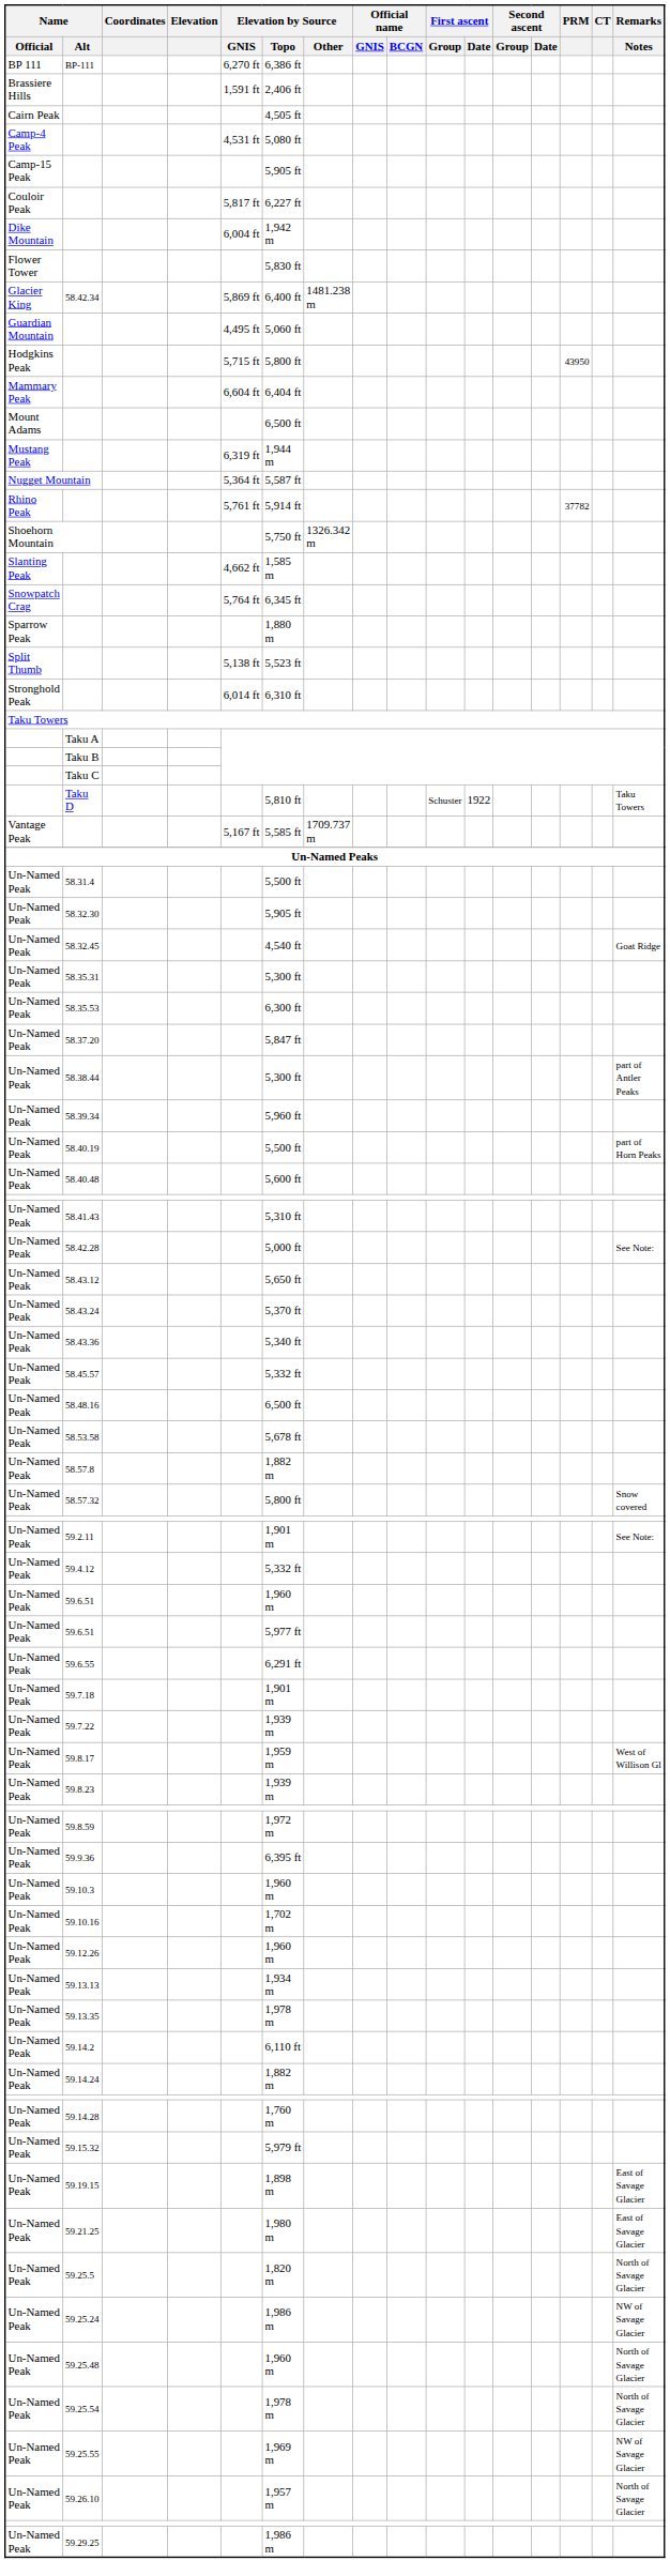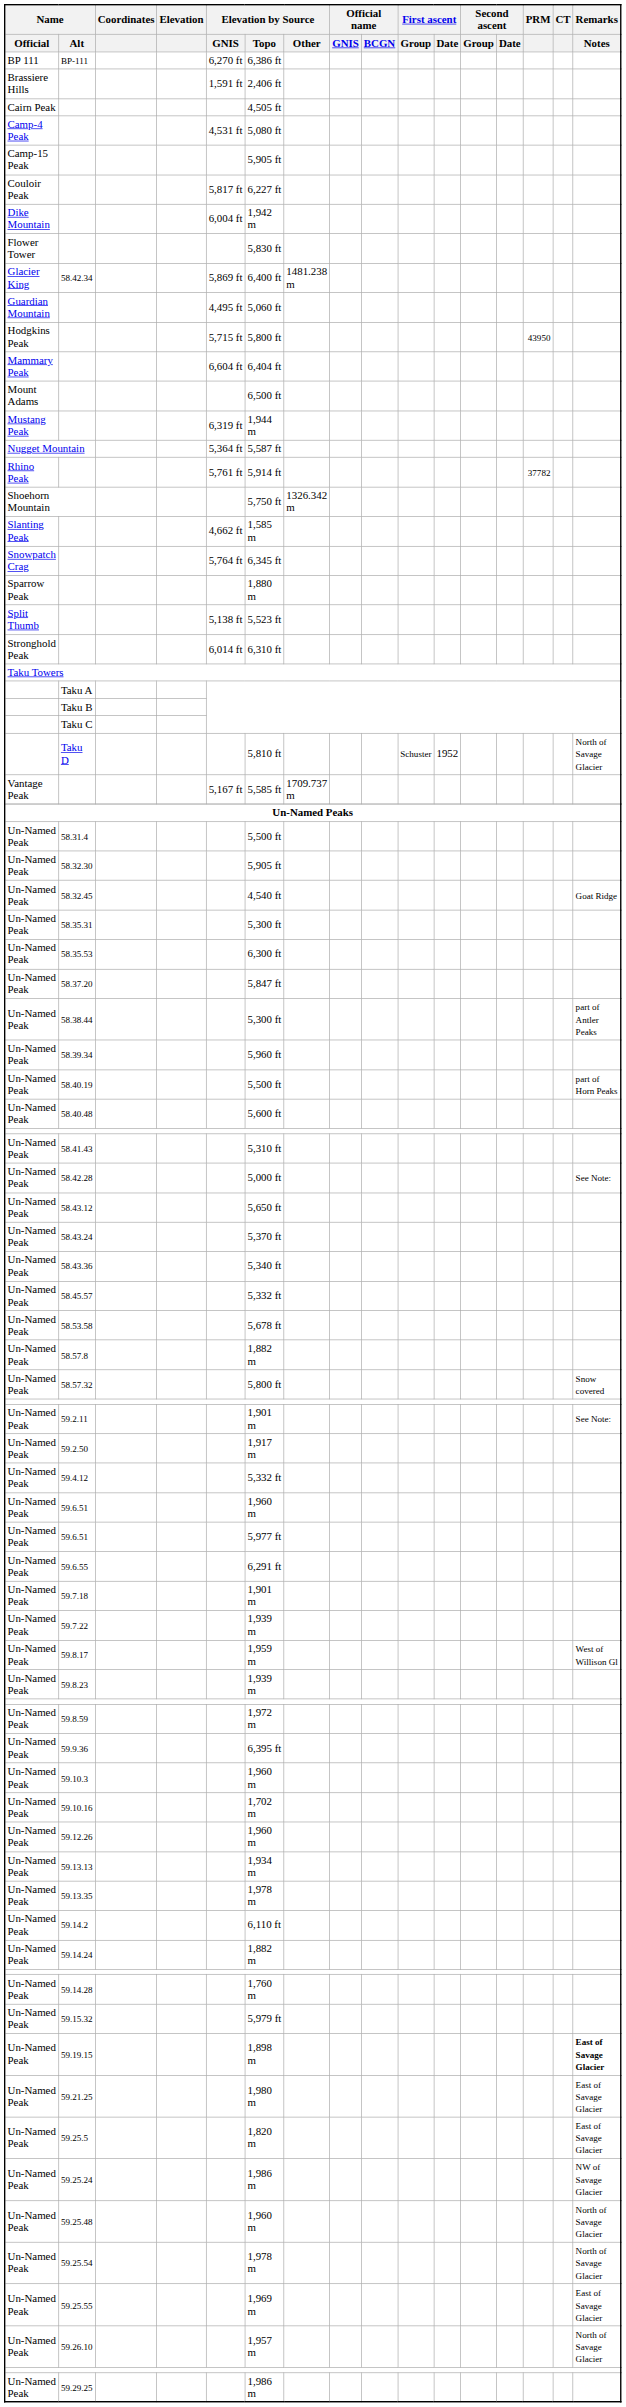Taku D | First ascent / Date: 1922 -> 1952
Taku D | Remarks / Notes: Taku Towers -> North of Savage Glacier
- row: Un-Named Peak | 58.48.16 | 6,500 ft
+ row: Un-Named Peak | 59.2.50 | 1,917 m
59.19.15 | Remarks / Notes: normal -> bold
59.25.5 | Remarks / Notes: North of Savage Glacier -> East of Savage Glacier
59.25.55 | Remarks / Notes: NW of Savage Glacier -> East of Savage Glacier
